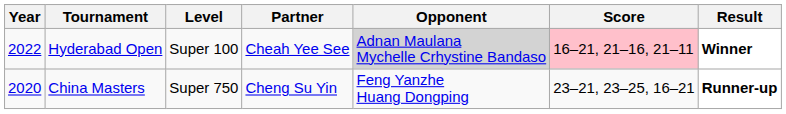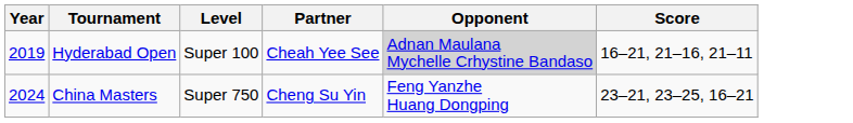- column: Result | Winner | Runner-up
Hyderabad Open | Year: 2022 -> 2019
Hyderabad Open | Score: pink background -> no background
China Masters | Year: 2020 -> 2024
